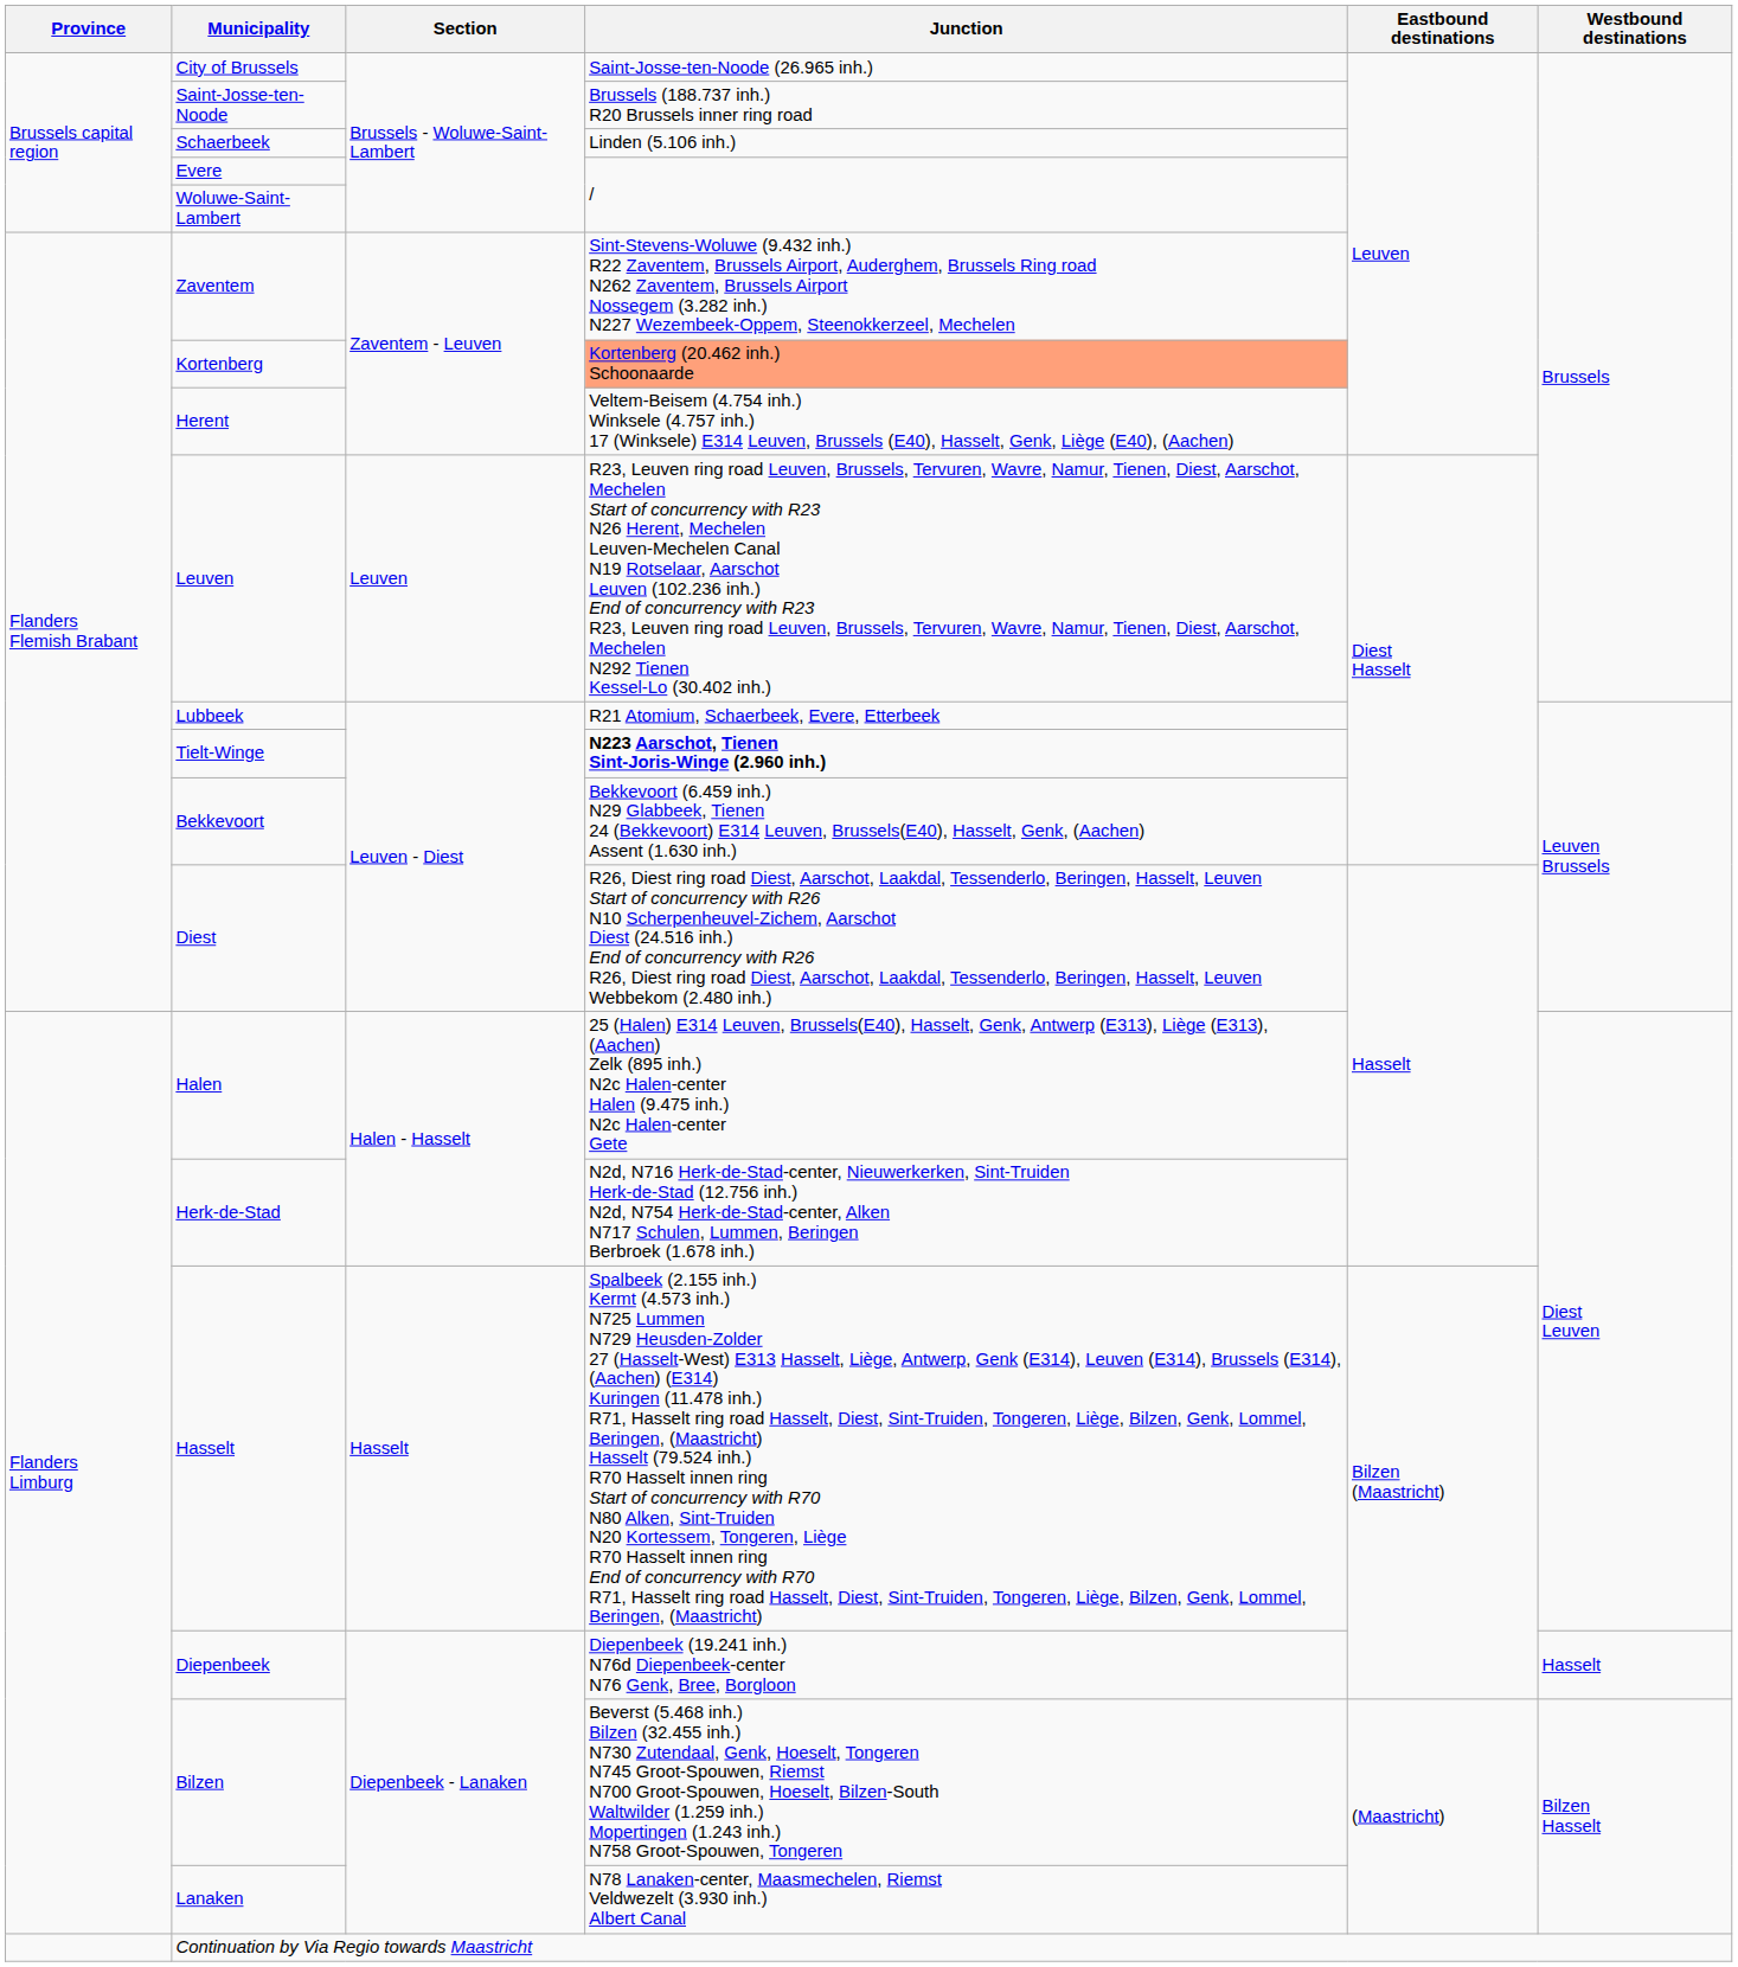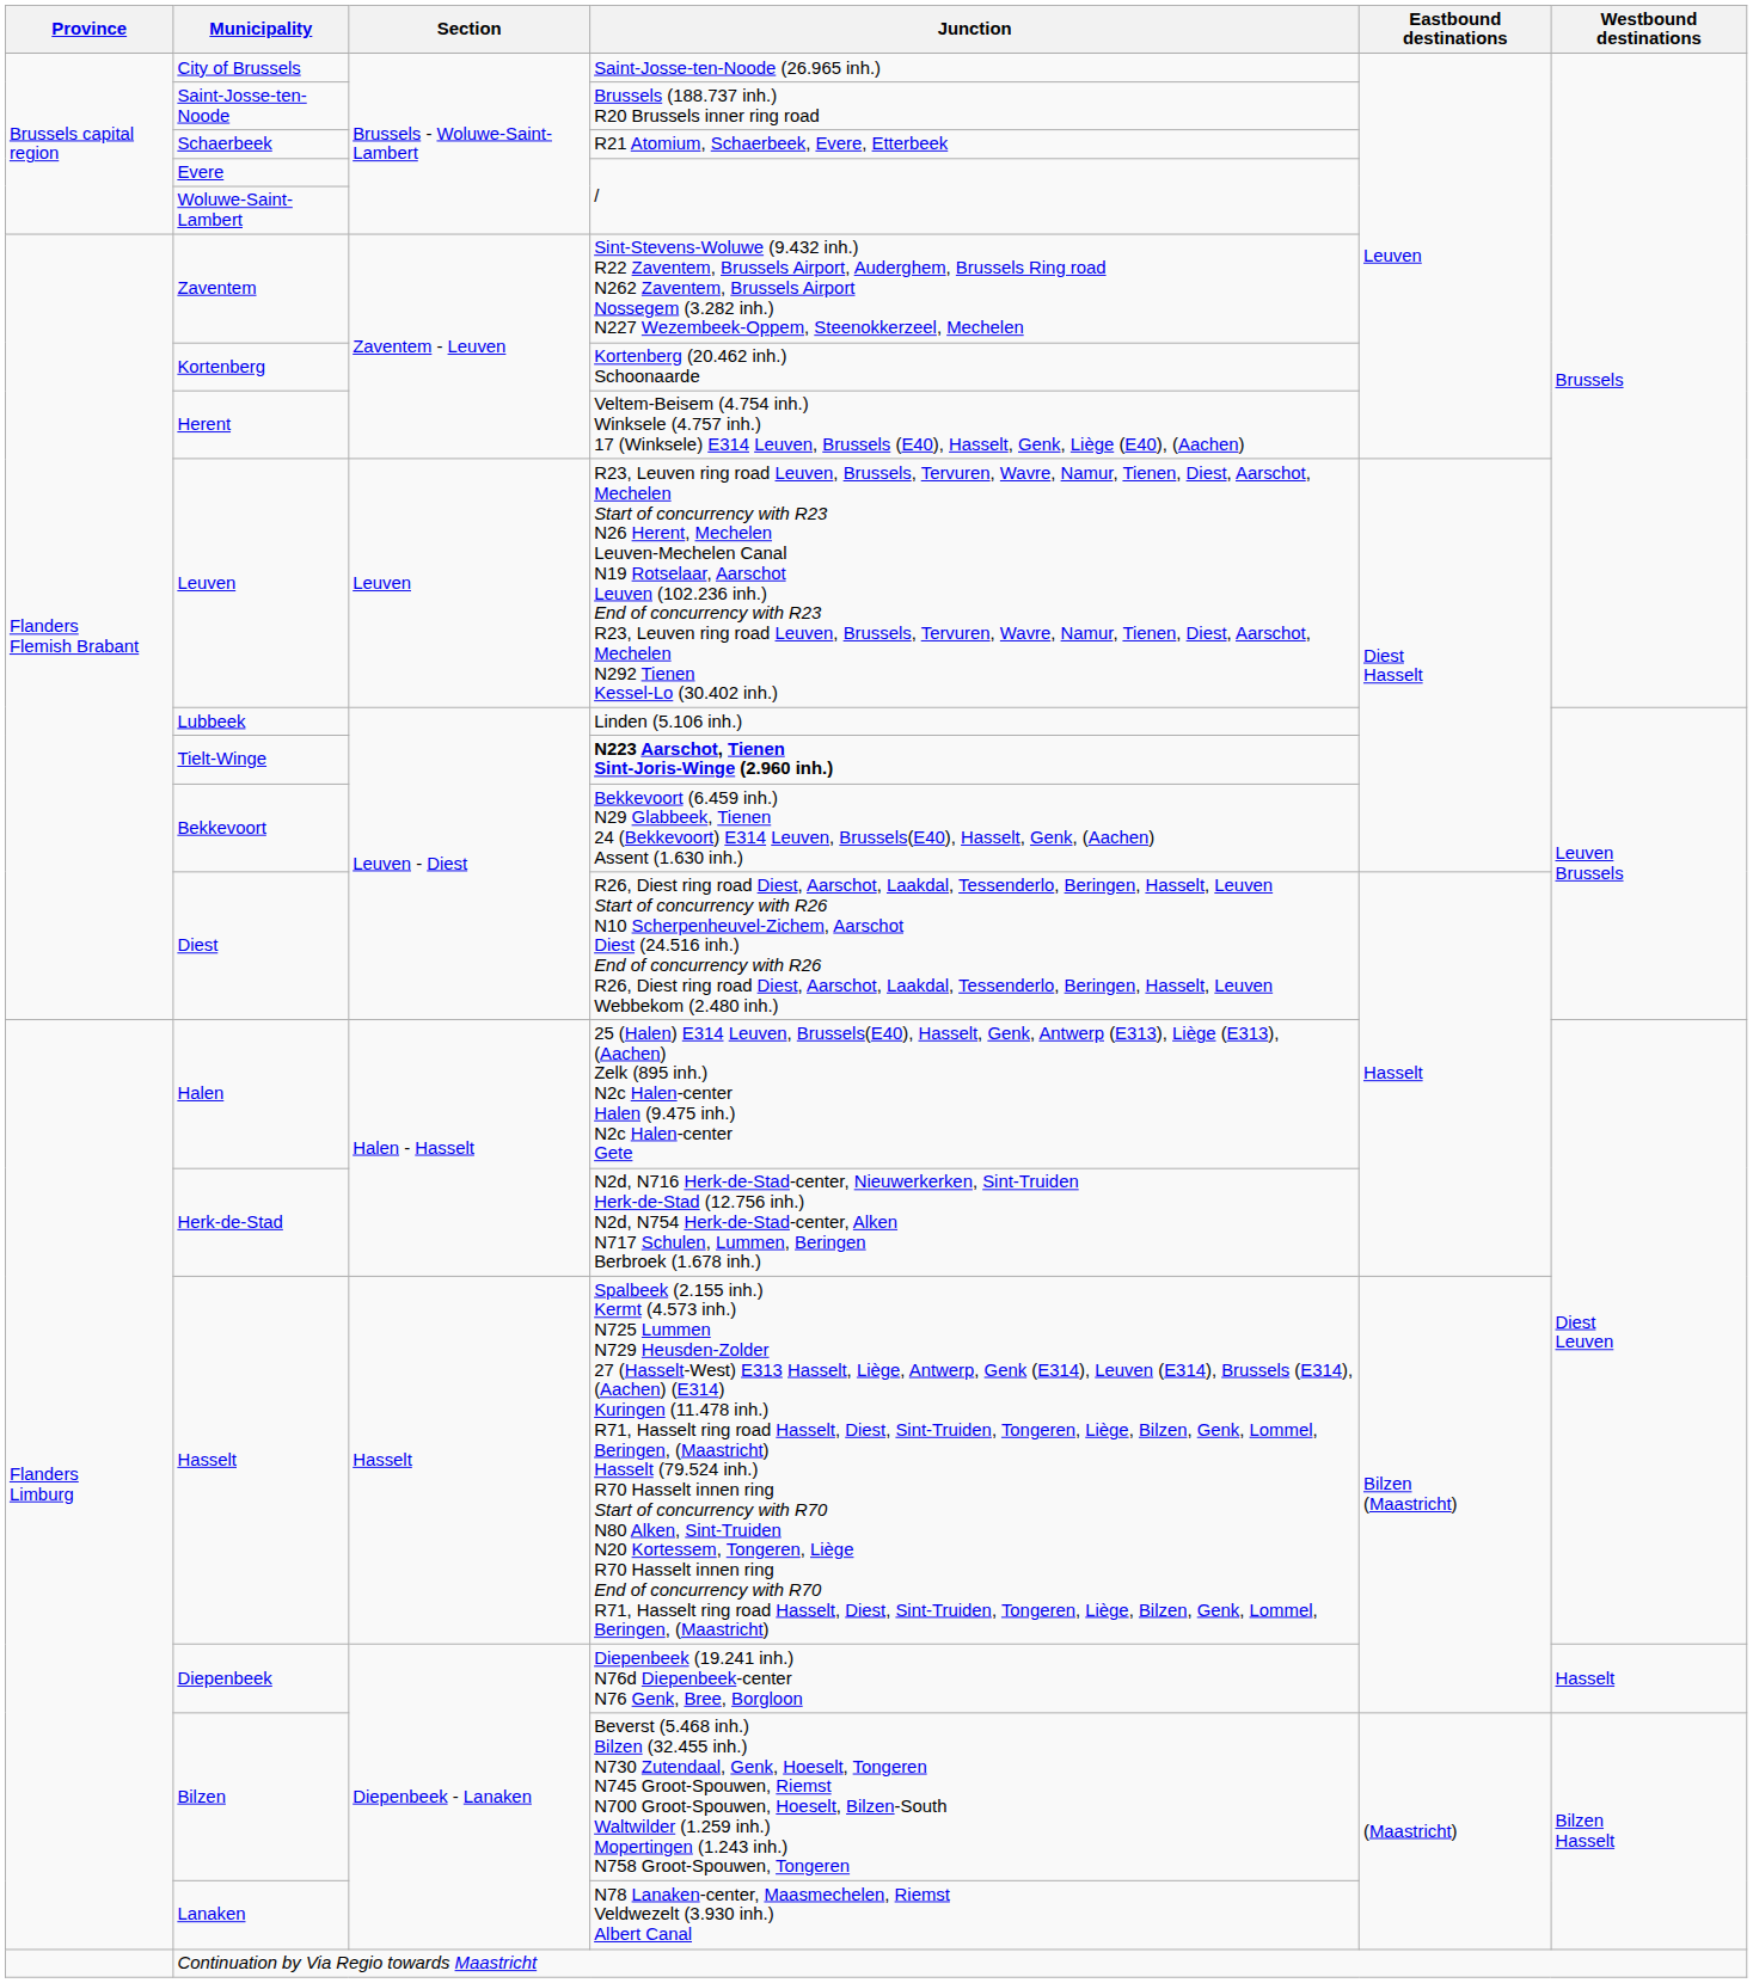Schaerbeek | Junction: Linden (5.106 inh.) -> R21 Atomium, Schaerbeek, Evere, Etterbeek
Kortenberg | Junction: lightsalmon background -> no background
Lubbeek | Junction: R21 Atomium, Schaerbeek, Evere, Etterbeek -> Linden (5.106 inh.)
